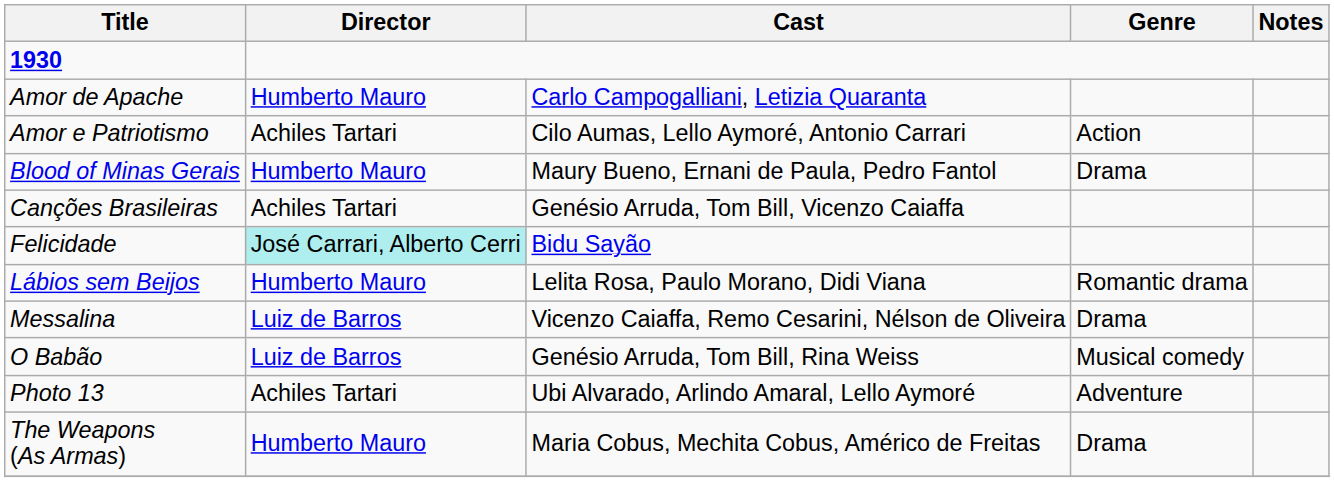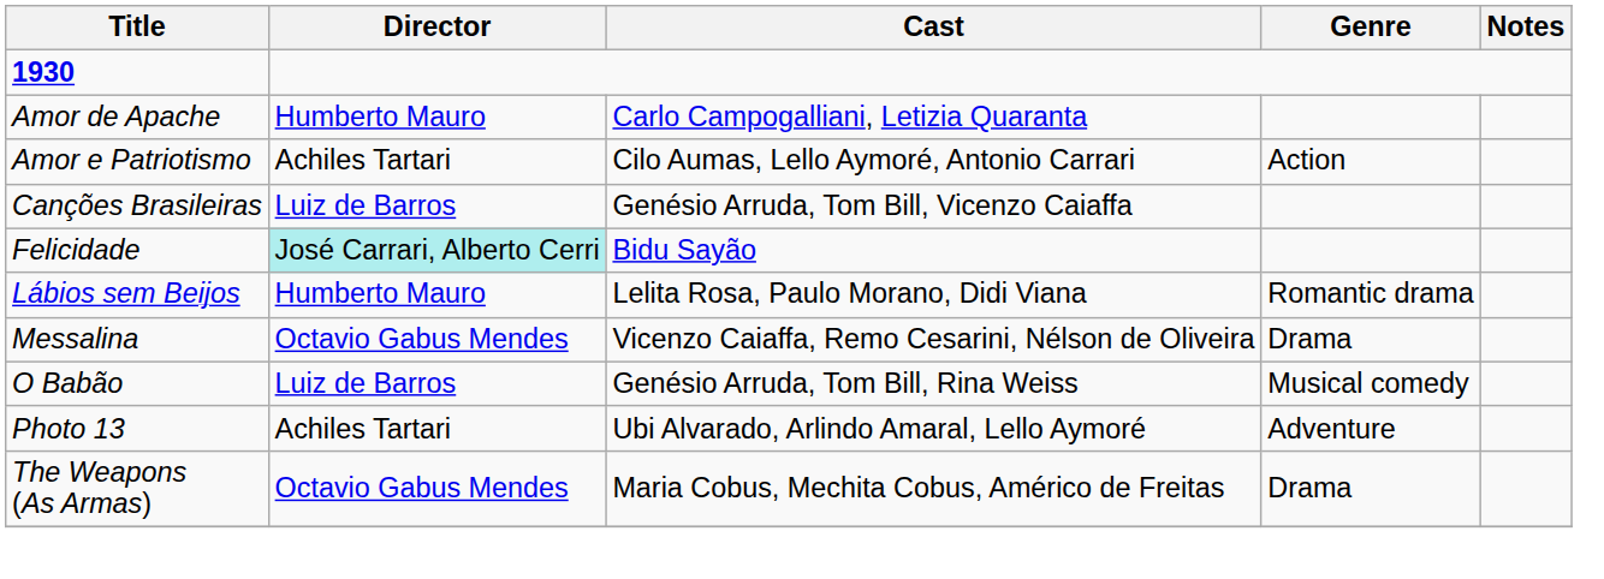- row: Blood of Minas Gerais | Humberto Mauro | Maury Bueno, Ernani de Paula, Pedro Fantol | Drama
Canções Brasileiras | Director: Achiles Tartari -> Luiz de Barros
Messalina | Director: Luiz de Barros -> Octavio Gabus Mendes
The Weapons (As Armas) | Director: Humberto Mauro -> Octavio Gabus Mendes
